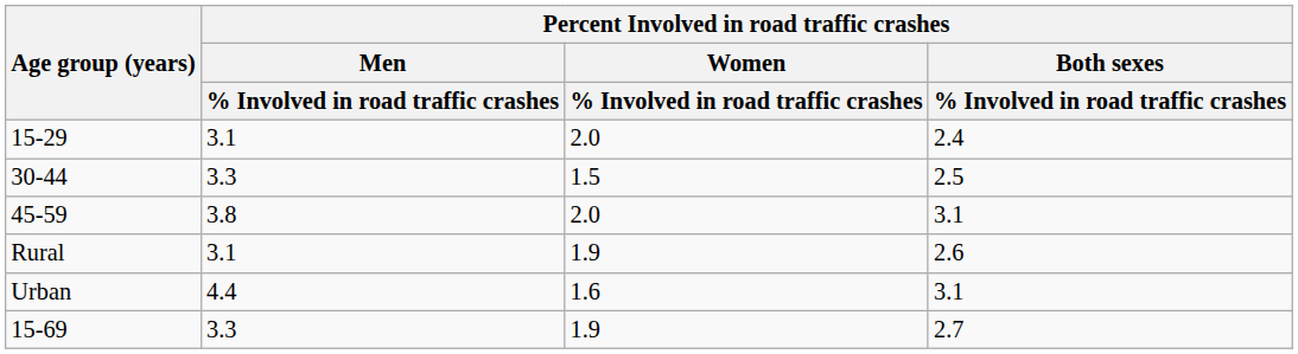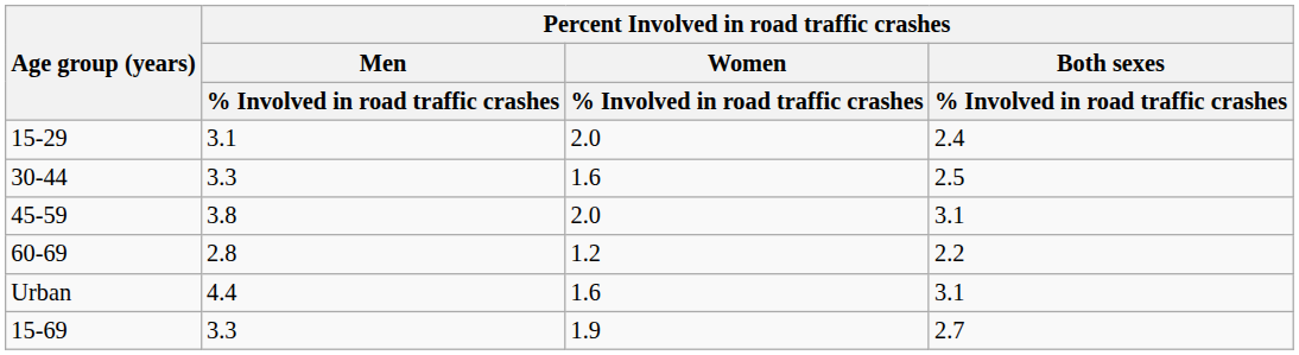30-44 | column 3: 1.5 -> 1.6
+ row: 60-69 | 2.8 | 1.2 | 2.2
- row: Rural | 3.1 | 1.9 | 2.6
